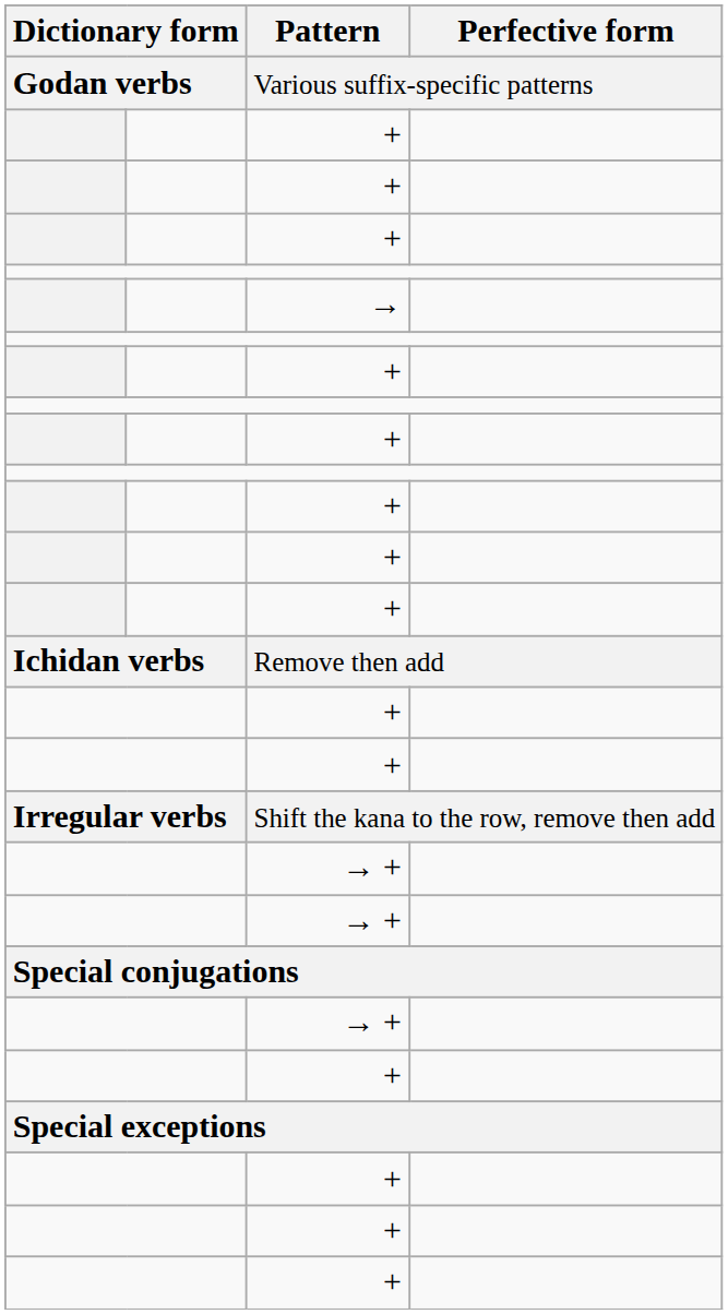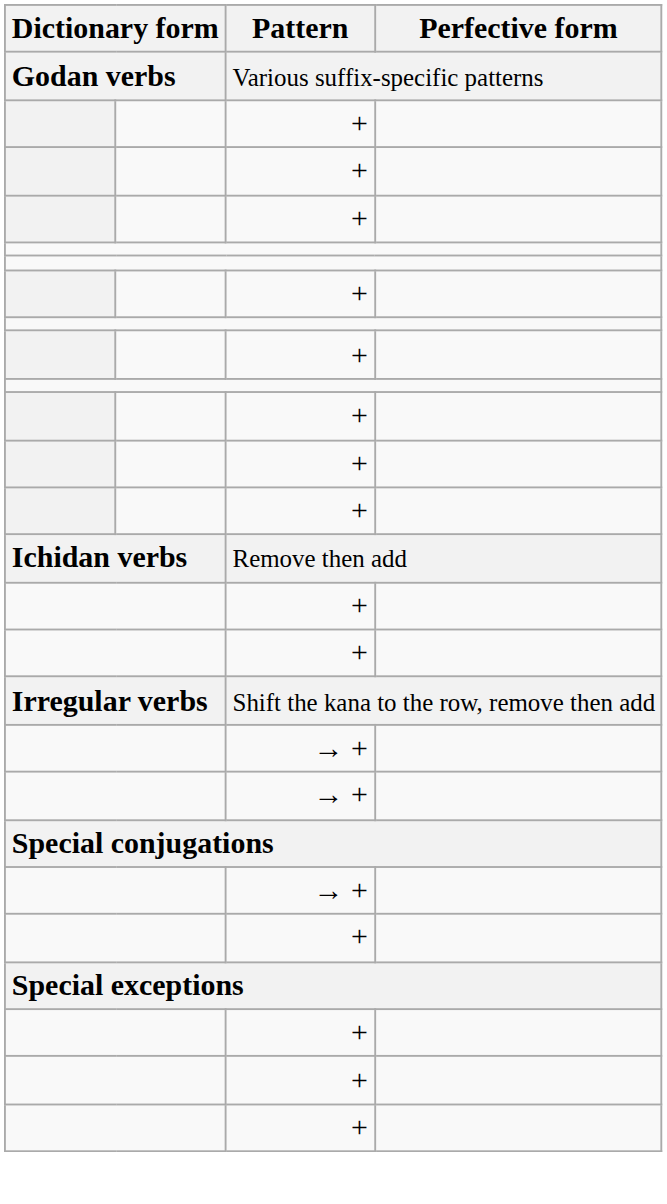- row: →
